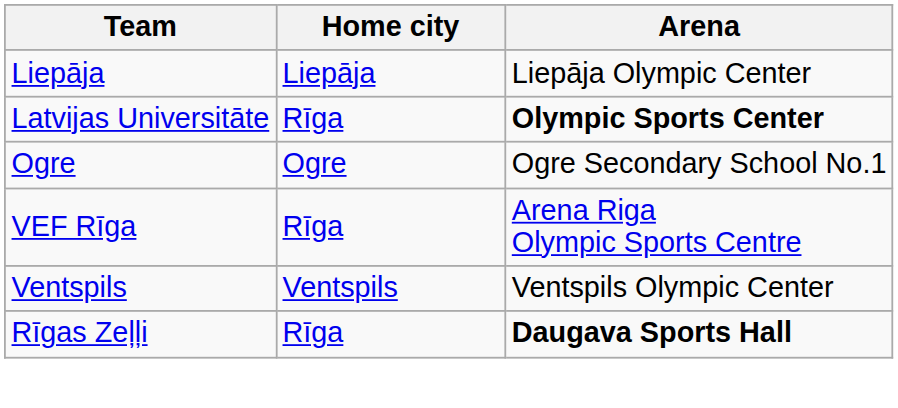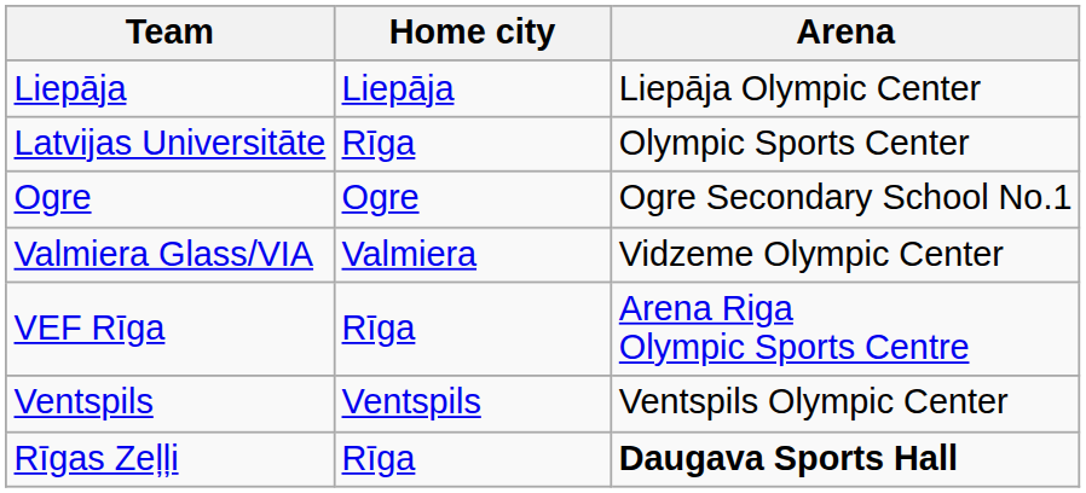Latvijas Universitāte | Arena: bold -> normal
+ row: Valmiera Glass/VIA | Valmiera | Vidzeme Olympic Center
